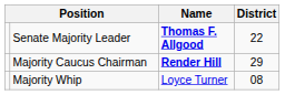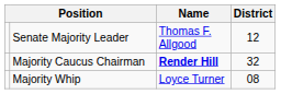Senate Majority Leader | Name: bold -> normal
Senate Majority Leader | District: 22 -> 12
Majority Caucus Chairman | District: 29 -> 32
